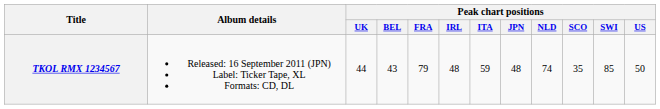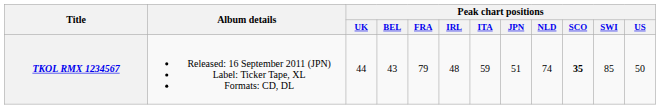TKOL RMX 1234567 | Peak chart positions / JPN: 48 -> 51
TKOL RMX 1234567 | Peak chart positions / SCO: normal -> bold
